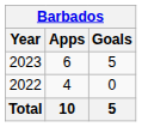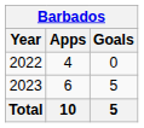rows swapped: 2022 <-> 2023
